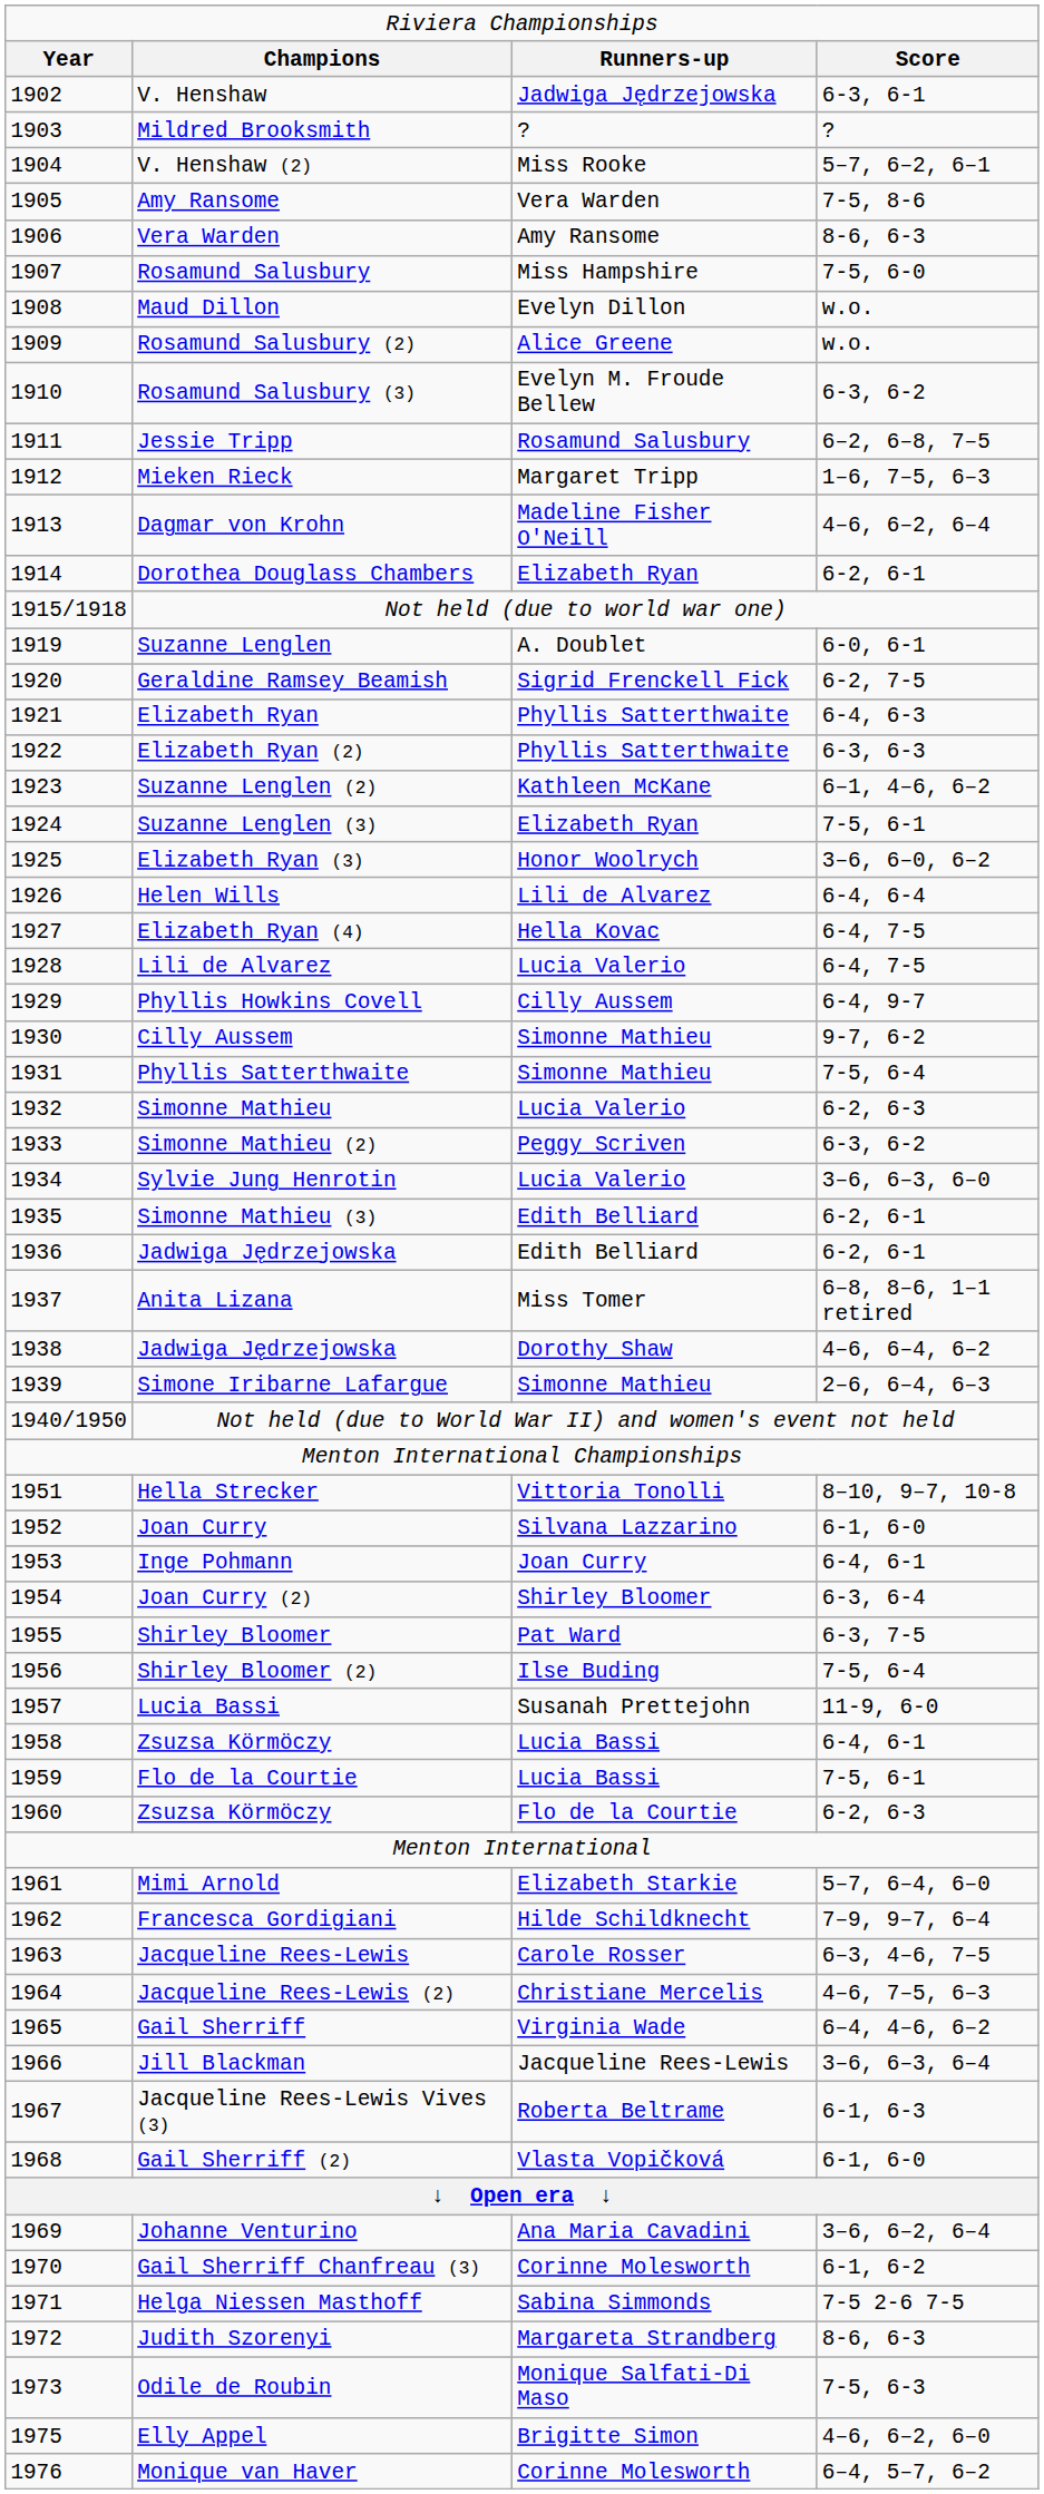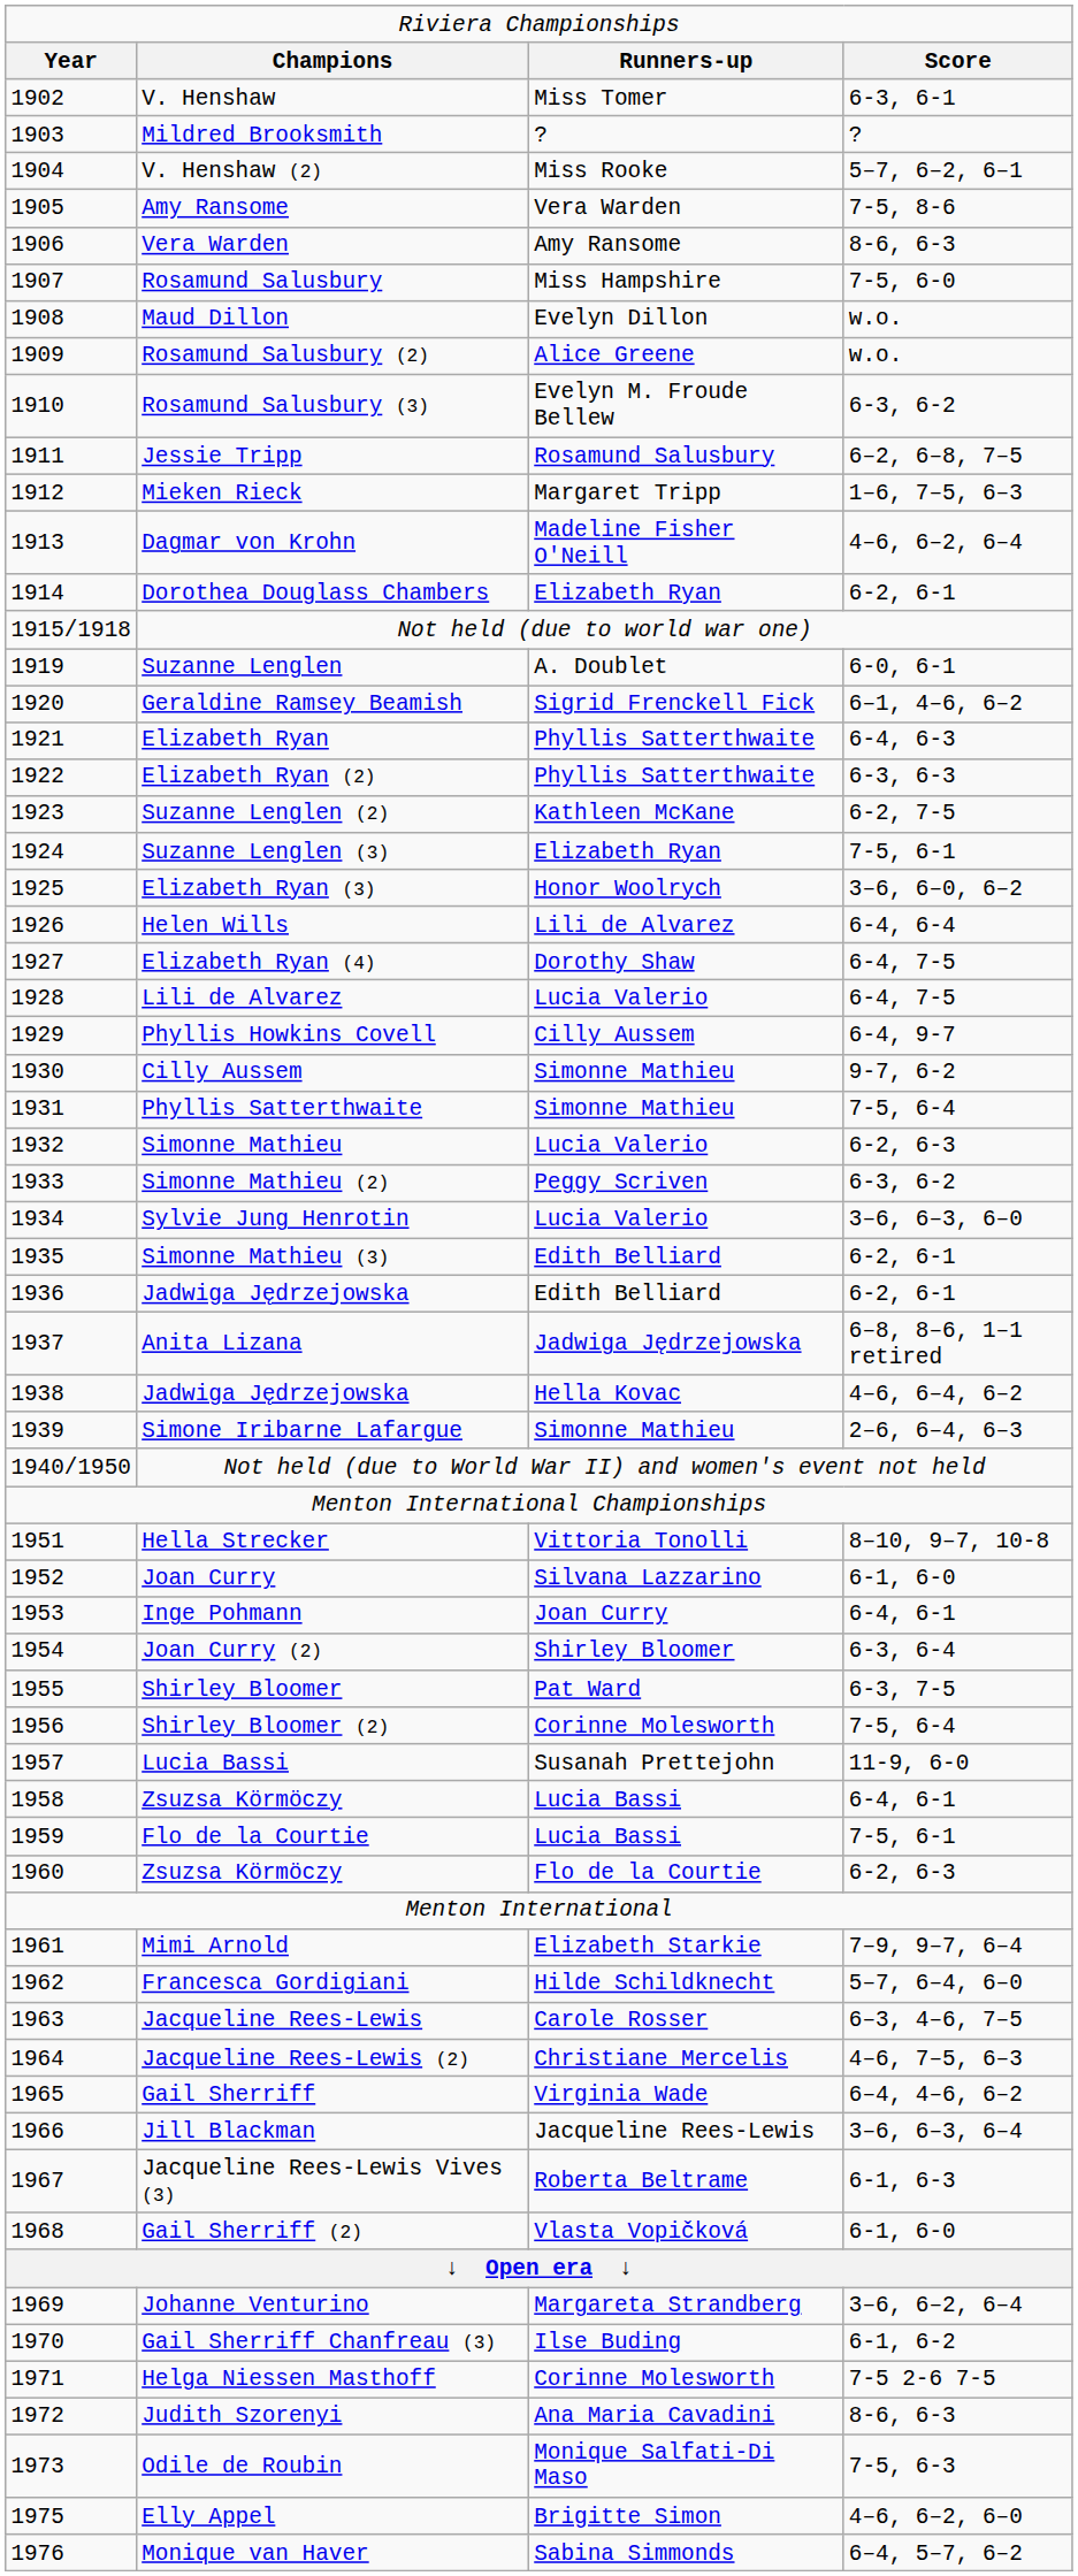V. Henshaw | column 3: Jadwiga Jędrzejowska -> Miss Tomer
Geraldine Ramsey Beamish | column 4: 6-2, 7-5 -> 6–1, 4–6, 6–2
Suzanne Lenglen (2) | column 4: 6–1, 4–6, 6–2 -> 6-2, 7-5
Elizabeth Ryan (4) | column 3: Hella Kovac -> Dorothy Shaw
Anita Lizana | column 3: Miss Tomer -> Jadwiga Jędrzejowska
1938 / Jadwiga Jędrzejowska | column 3: Dorothy Shaw -> Hella Kovac
Shirley Bloomer (2) | column 3: Ilse Buding -> Corinne Molesworth
Mimi Arnold | column 4: 5–7, 6–4, 6–0 -> 7–9, 9–7, 6–4
Francesca Gordigiani | column 4: 7–9, 9–7, 6–4 -> 5–7, 6–4, 6–0
Johanne Venturino | column 3: Ana Maria Cavadini -> Margareta Strandberg
Gail Sherriff Chanfreau (3) | column 3: Corinne Molesworth -> Ilse Buding
Helga Niessen Masthoff | column 3: Sabina Simmonds -> Corinne Molesworth
Judith Szorenyi | column 3: Margareta Strandberg -> Ana Maria Cavadini
Monique van Haver | column 3: Corinne Molesworth -> Sabina Simmonds
